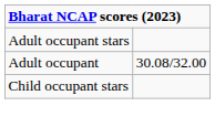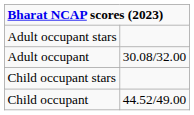+ row: Child occupant | 44.52/49.00
